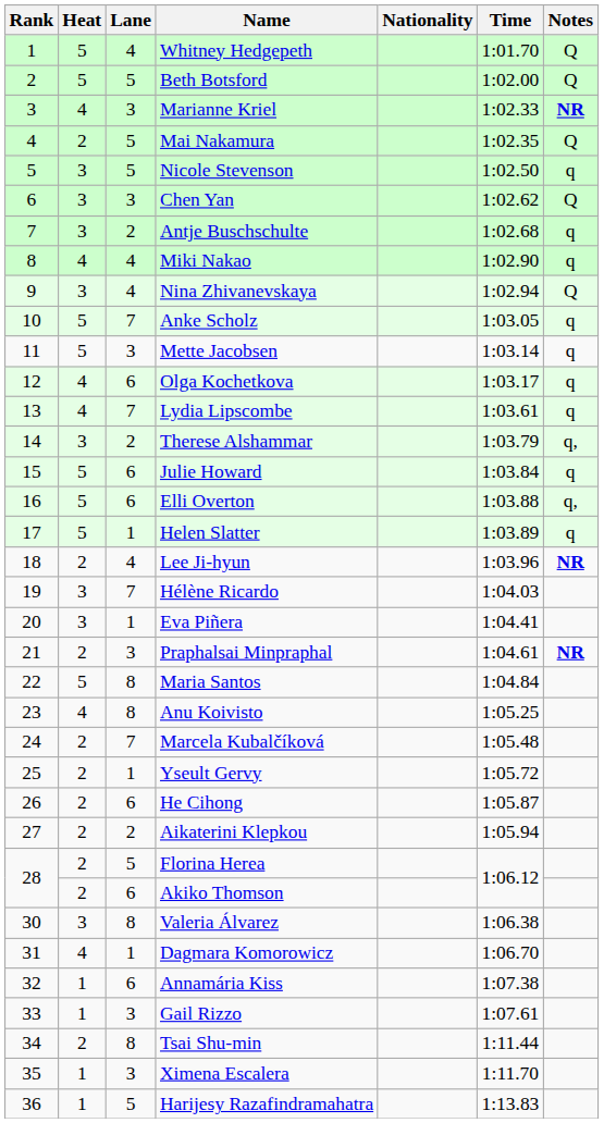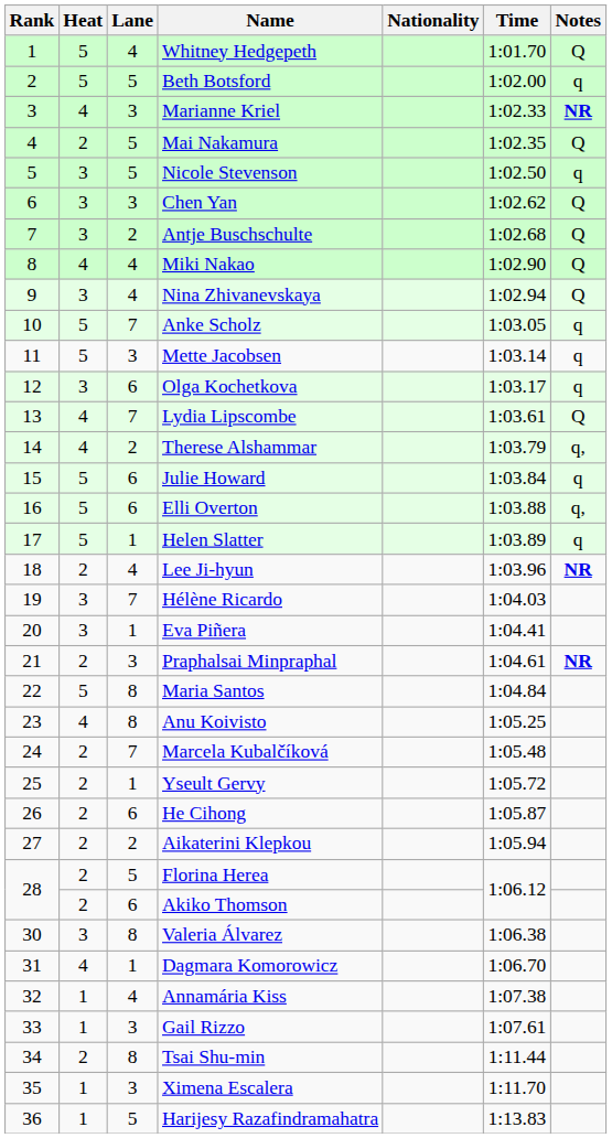Beth Botsford | Notes: Q -> q
Antje Buschschulte | Notes: q -> Q
Miki Nakao | Notes: q -> Q
Olga Kochetkova | Heat: 4 -> 3
Lydia Lipscombe | Notes: q -> Q
Therese Alshammar | Heat: 3 -> 4
Annamária Kiss | Lane: 6 -> 4
